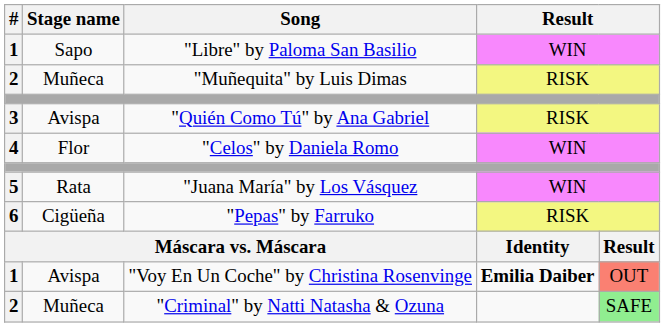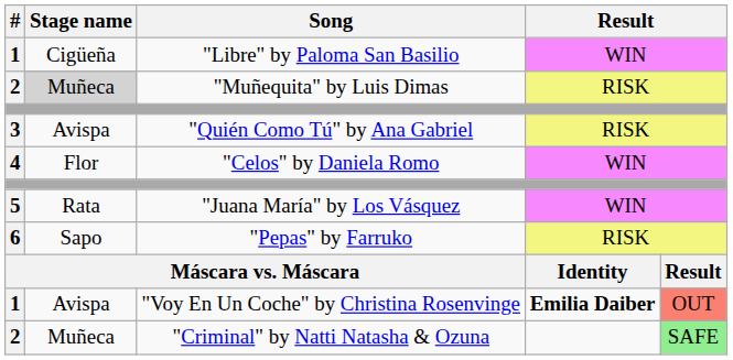"Libre" by Paloma San Basilio | Stage name: Sapo -> Cigüeña
"Muñequita" by Luis Dimas | Stage name: no background -> lightgrey background
"Pepas" by Farruko | Stage name: Cigüeña -> Sapo
